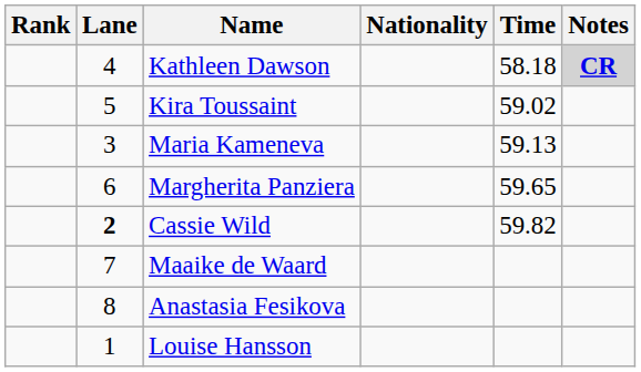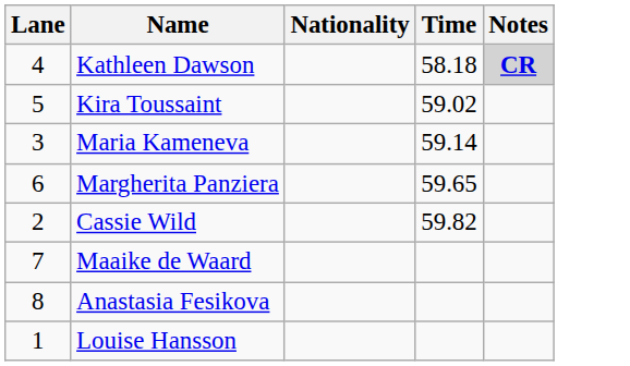- column: Rank
Maria Kameneva | Time: 59.13 -> 59.14
Cassie Wild | Lane: bold -> normal
